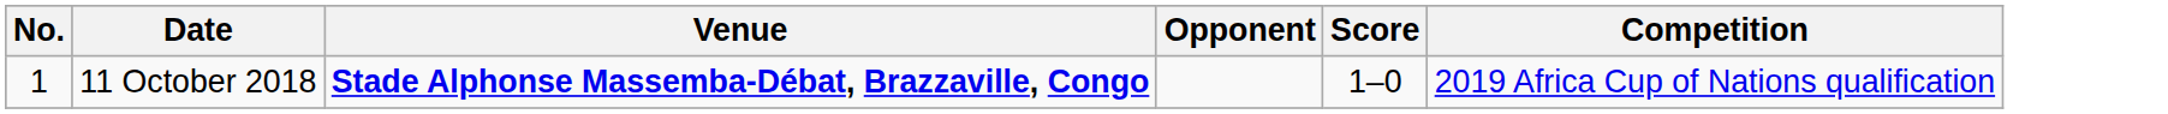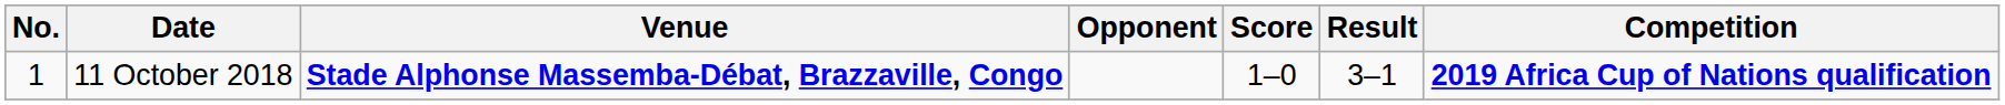+ column: Result | 3–1
11 October 2018 | Competition: normal -> bold
